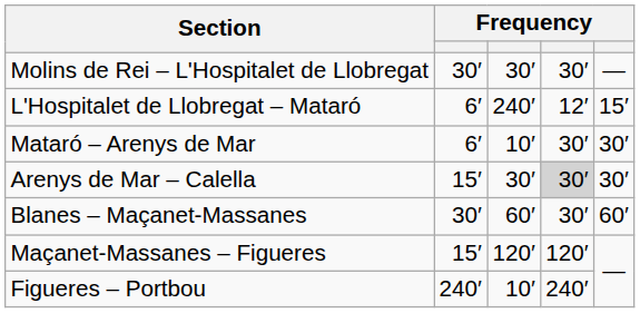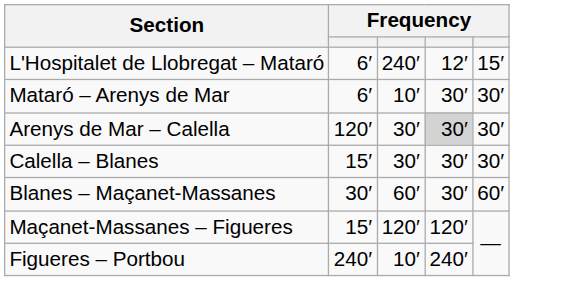- row: Molins de Rei – L'Hospitalet de Llobregat | 30′ | 30′ | 30′ | —
Arenys de Mar – Calella | column 2: 15′ -> 120′
+ row: Calella – Blanes | 15′ | 30′ | 30′ | 30′
